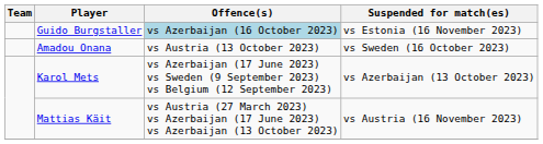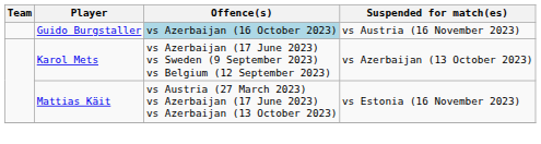Guido Burgstaller | Suspended for match(es): vs Estonia (16 November 2023) -> vs Austria (16 November 2023)
- row: Amadou Onana | vs Austria (13 October 2023) | vs Sweden (16 October 2023)
Mattias Käit | Suspended for match(es): vs Austria (16 November 2023) -> vs Estonia (16 November 2023)
